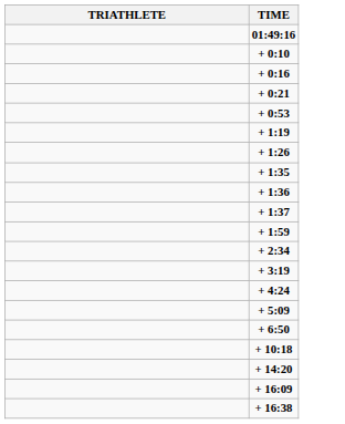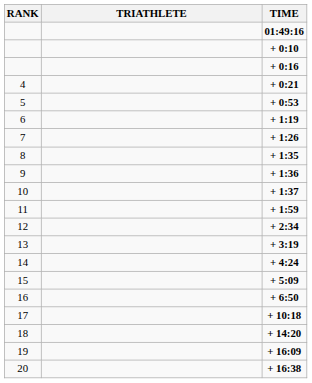+ column: RANK | 4 | 5 | 6 | 7 | 8 | 9 | 10 | 11 | 12 | 13 | 14 | 15 | 16 | 17 | 18 | 19 | 20
